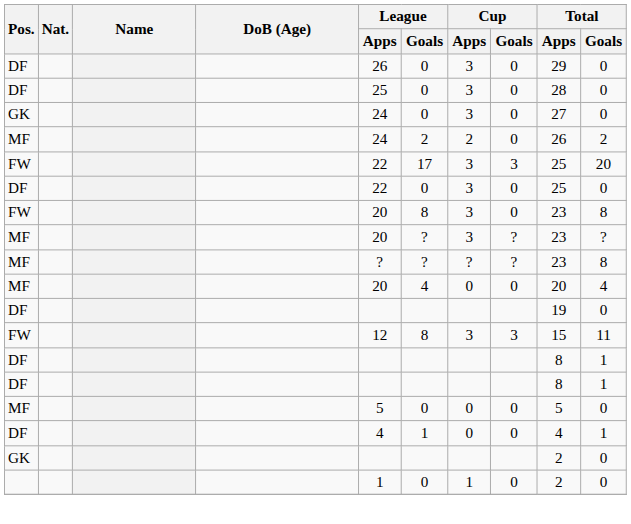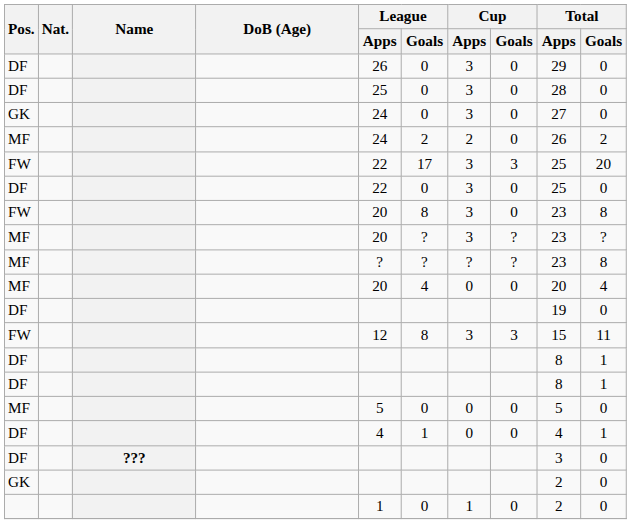+ row: DF | ??? | 3 | 0
